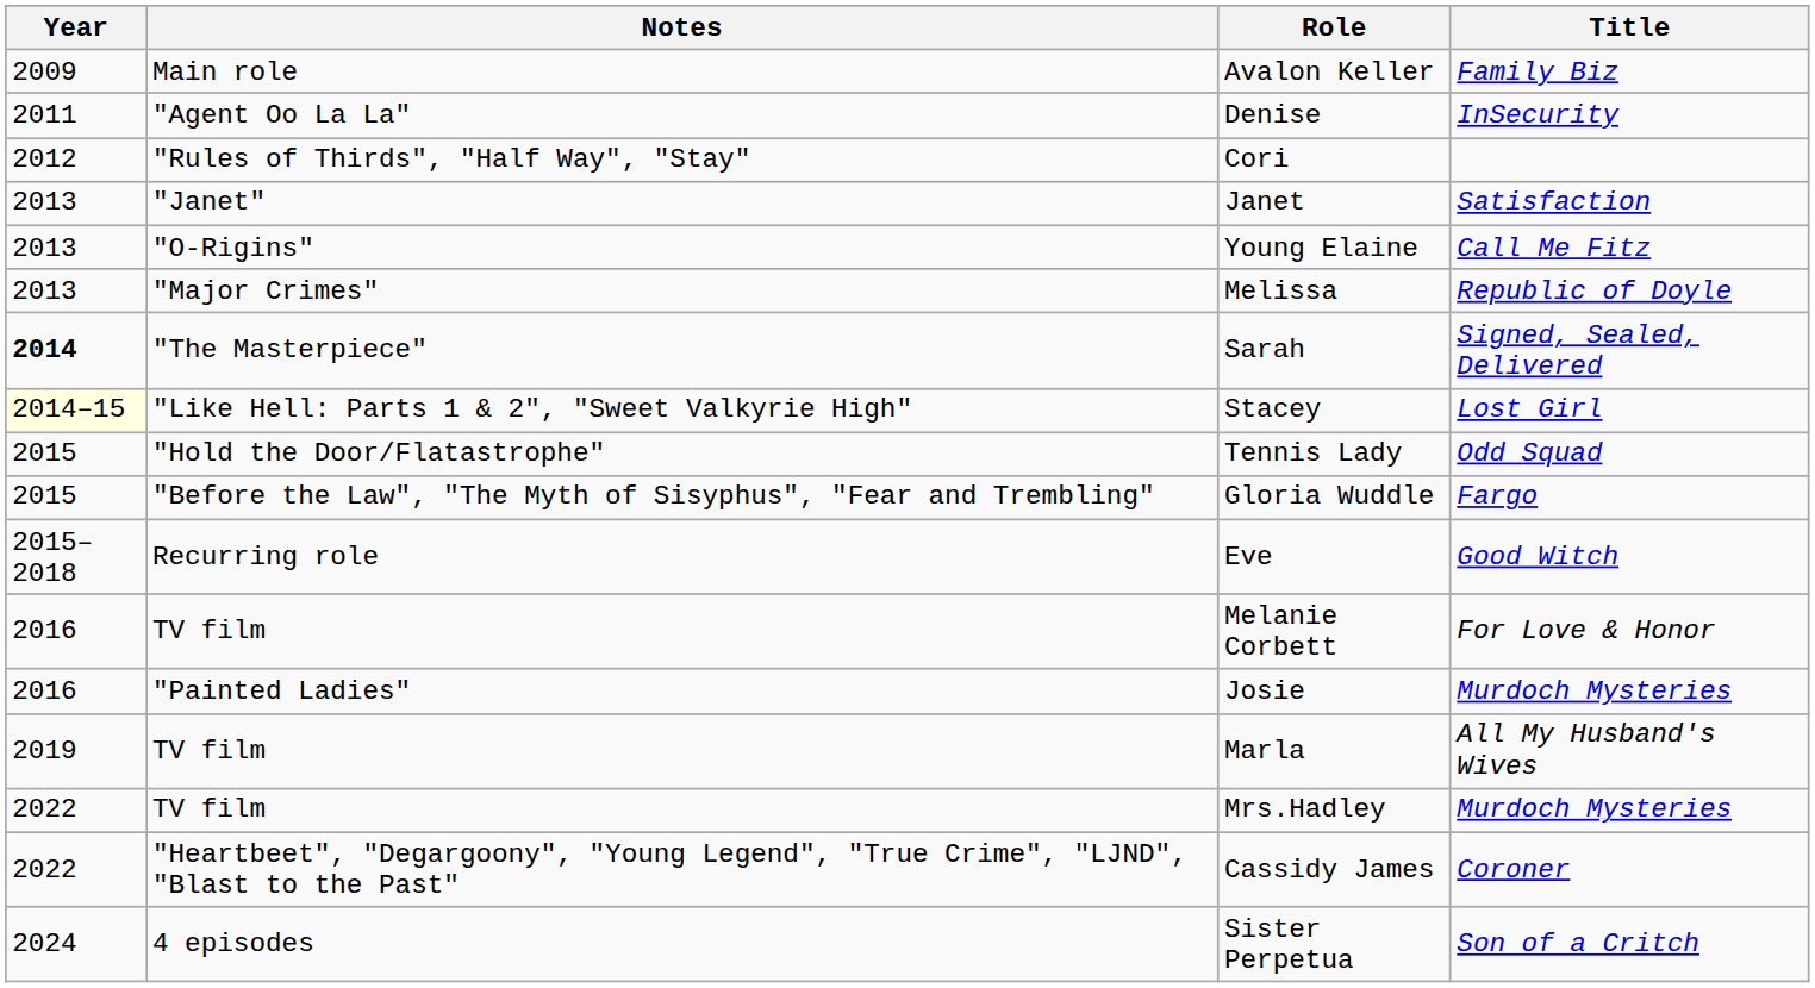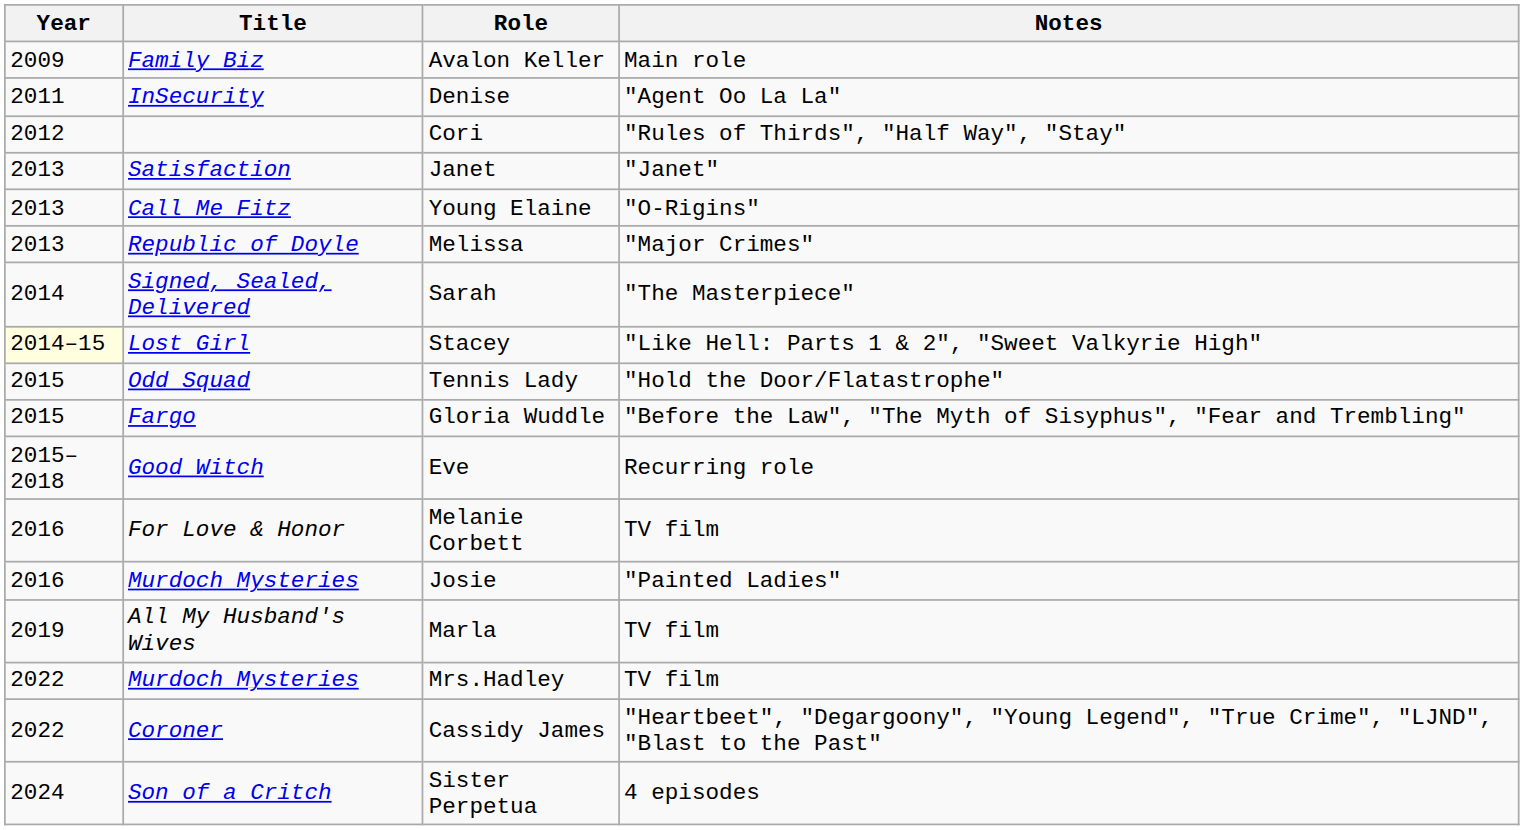columns swapped: Title <-> Notes
Sarah | Year: bold -> normal
